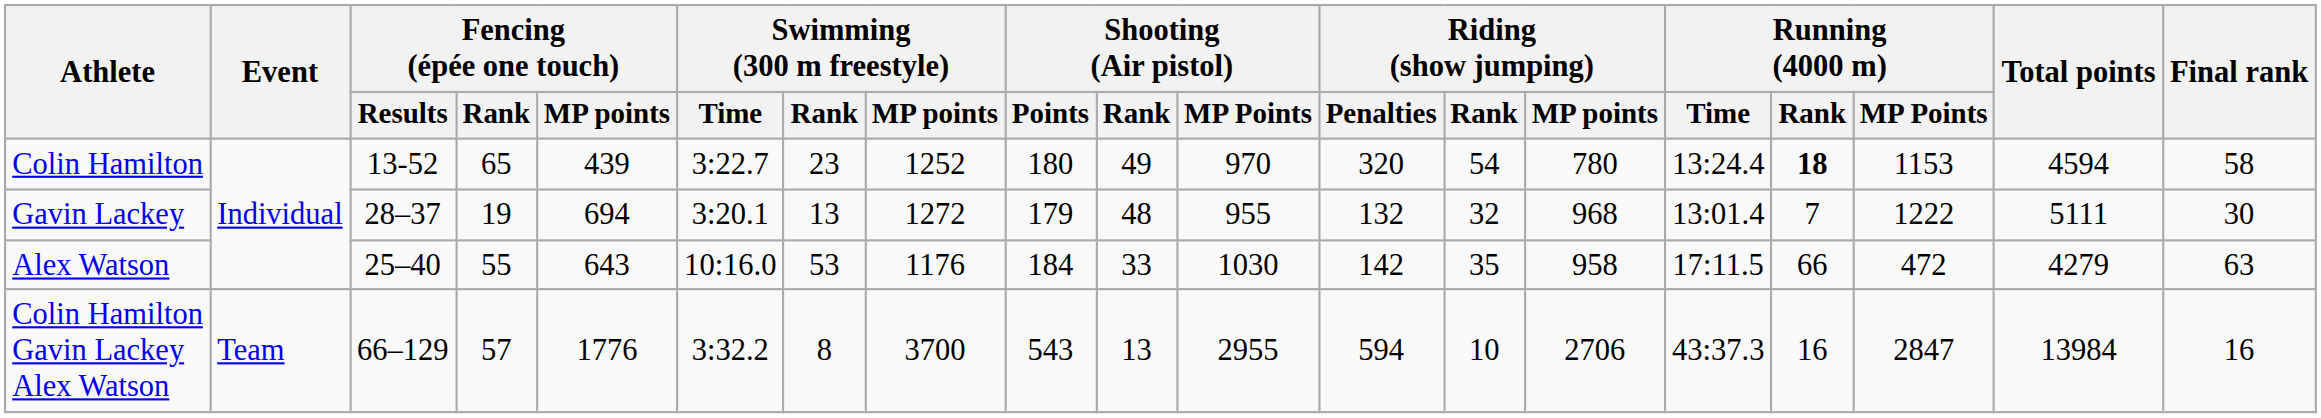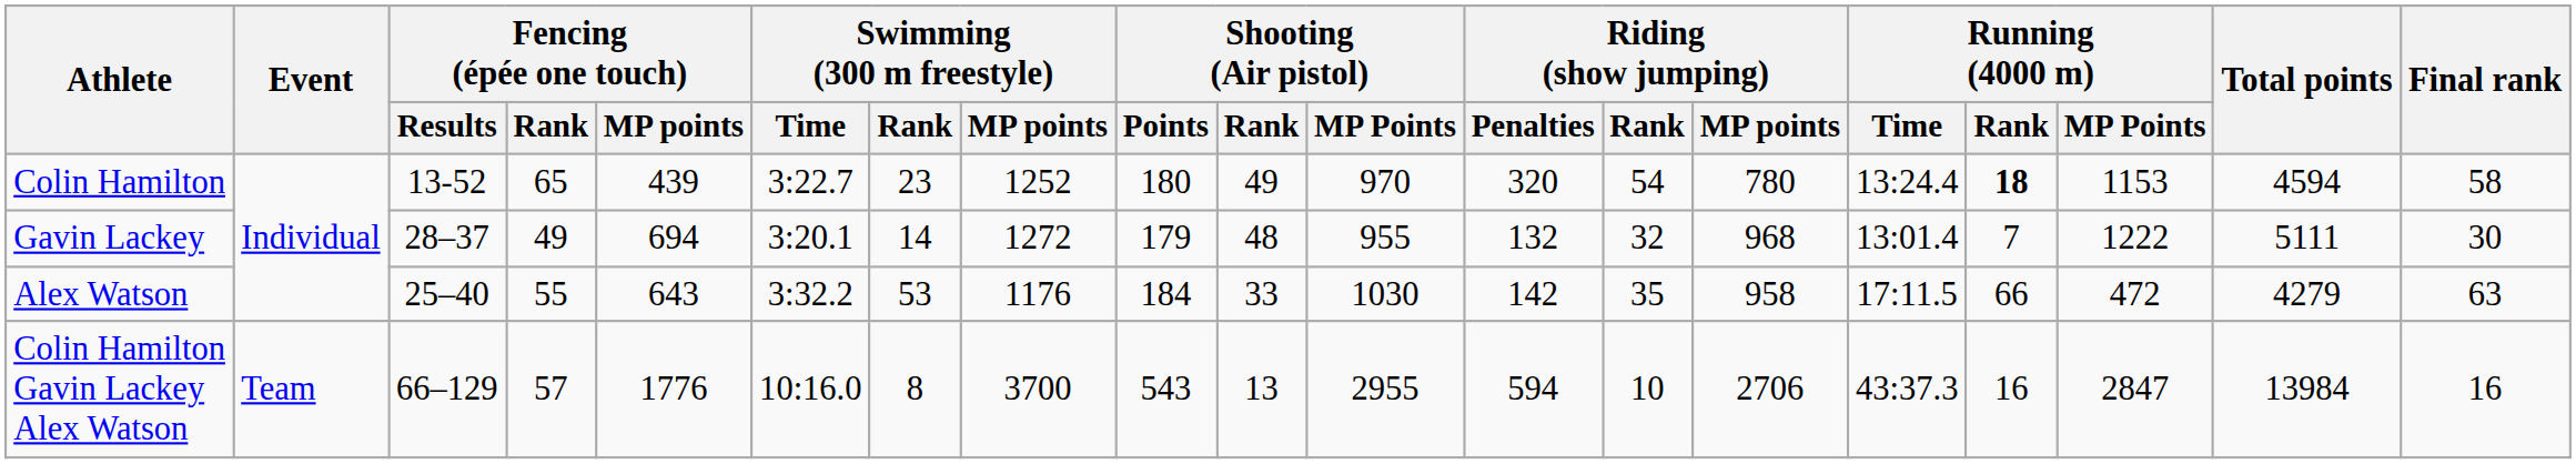Gavin Lackey | Fencing (épée one touch) / Rank: 19 -> 49
Gavin Lackey | Swimming (300 m freestyle) / Rank: 13 -> 14
Alex Watson | Swimming (300 m freestyle) / Time: 10:16.0 -> 3:32.2
Colin Hamilton Gavin Lackey Alex Watson | Swimming (300 m freestyle) / Time: 3:32.2 -> 10:16.0
